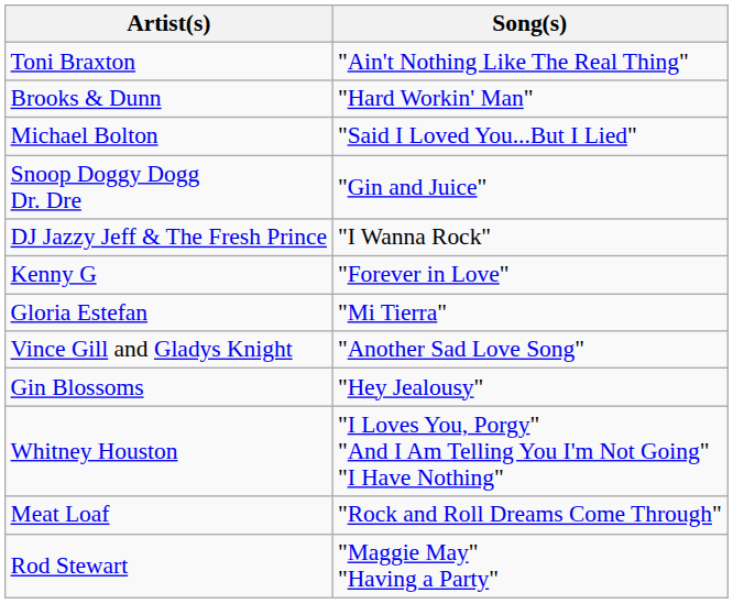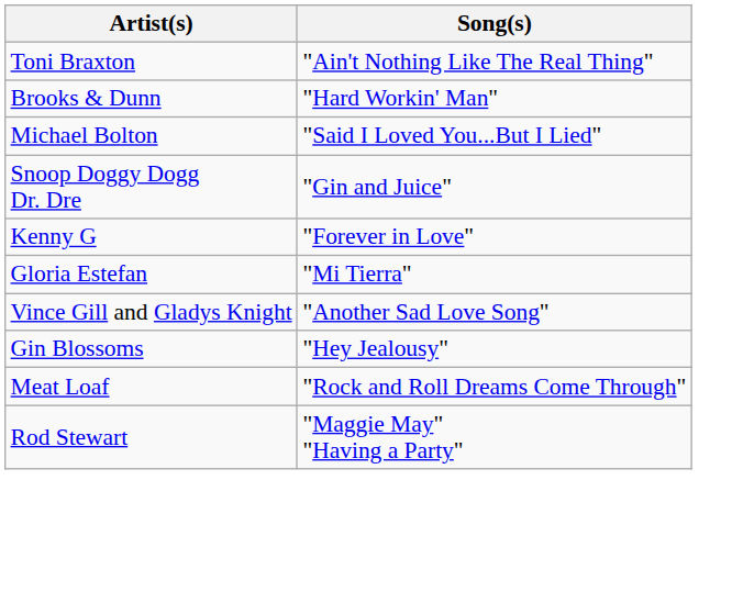- row: DJ Jazzy Jeff & The Fresh Prince | "I Wanna Rock"
- row: Whitney Houston | "I Loves You, Porgy" "And I Am Telling You I'm Not Going" "I Have Nothing"
